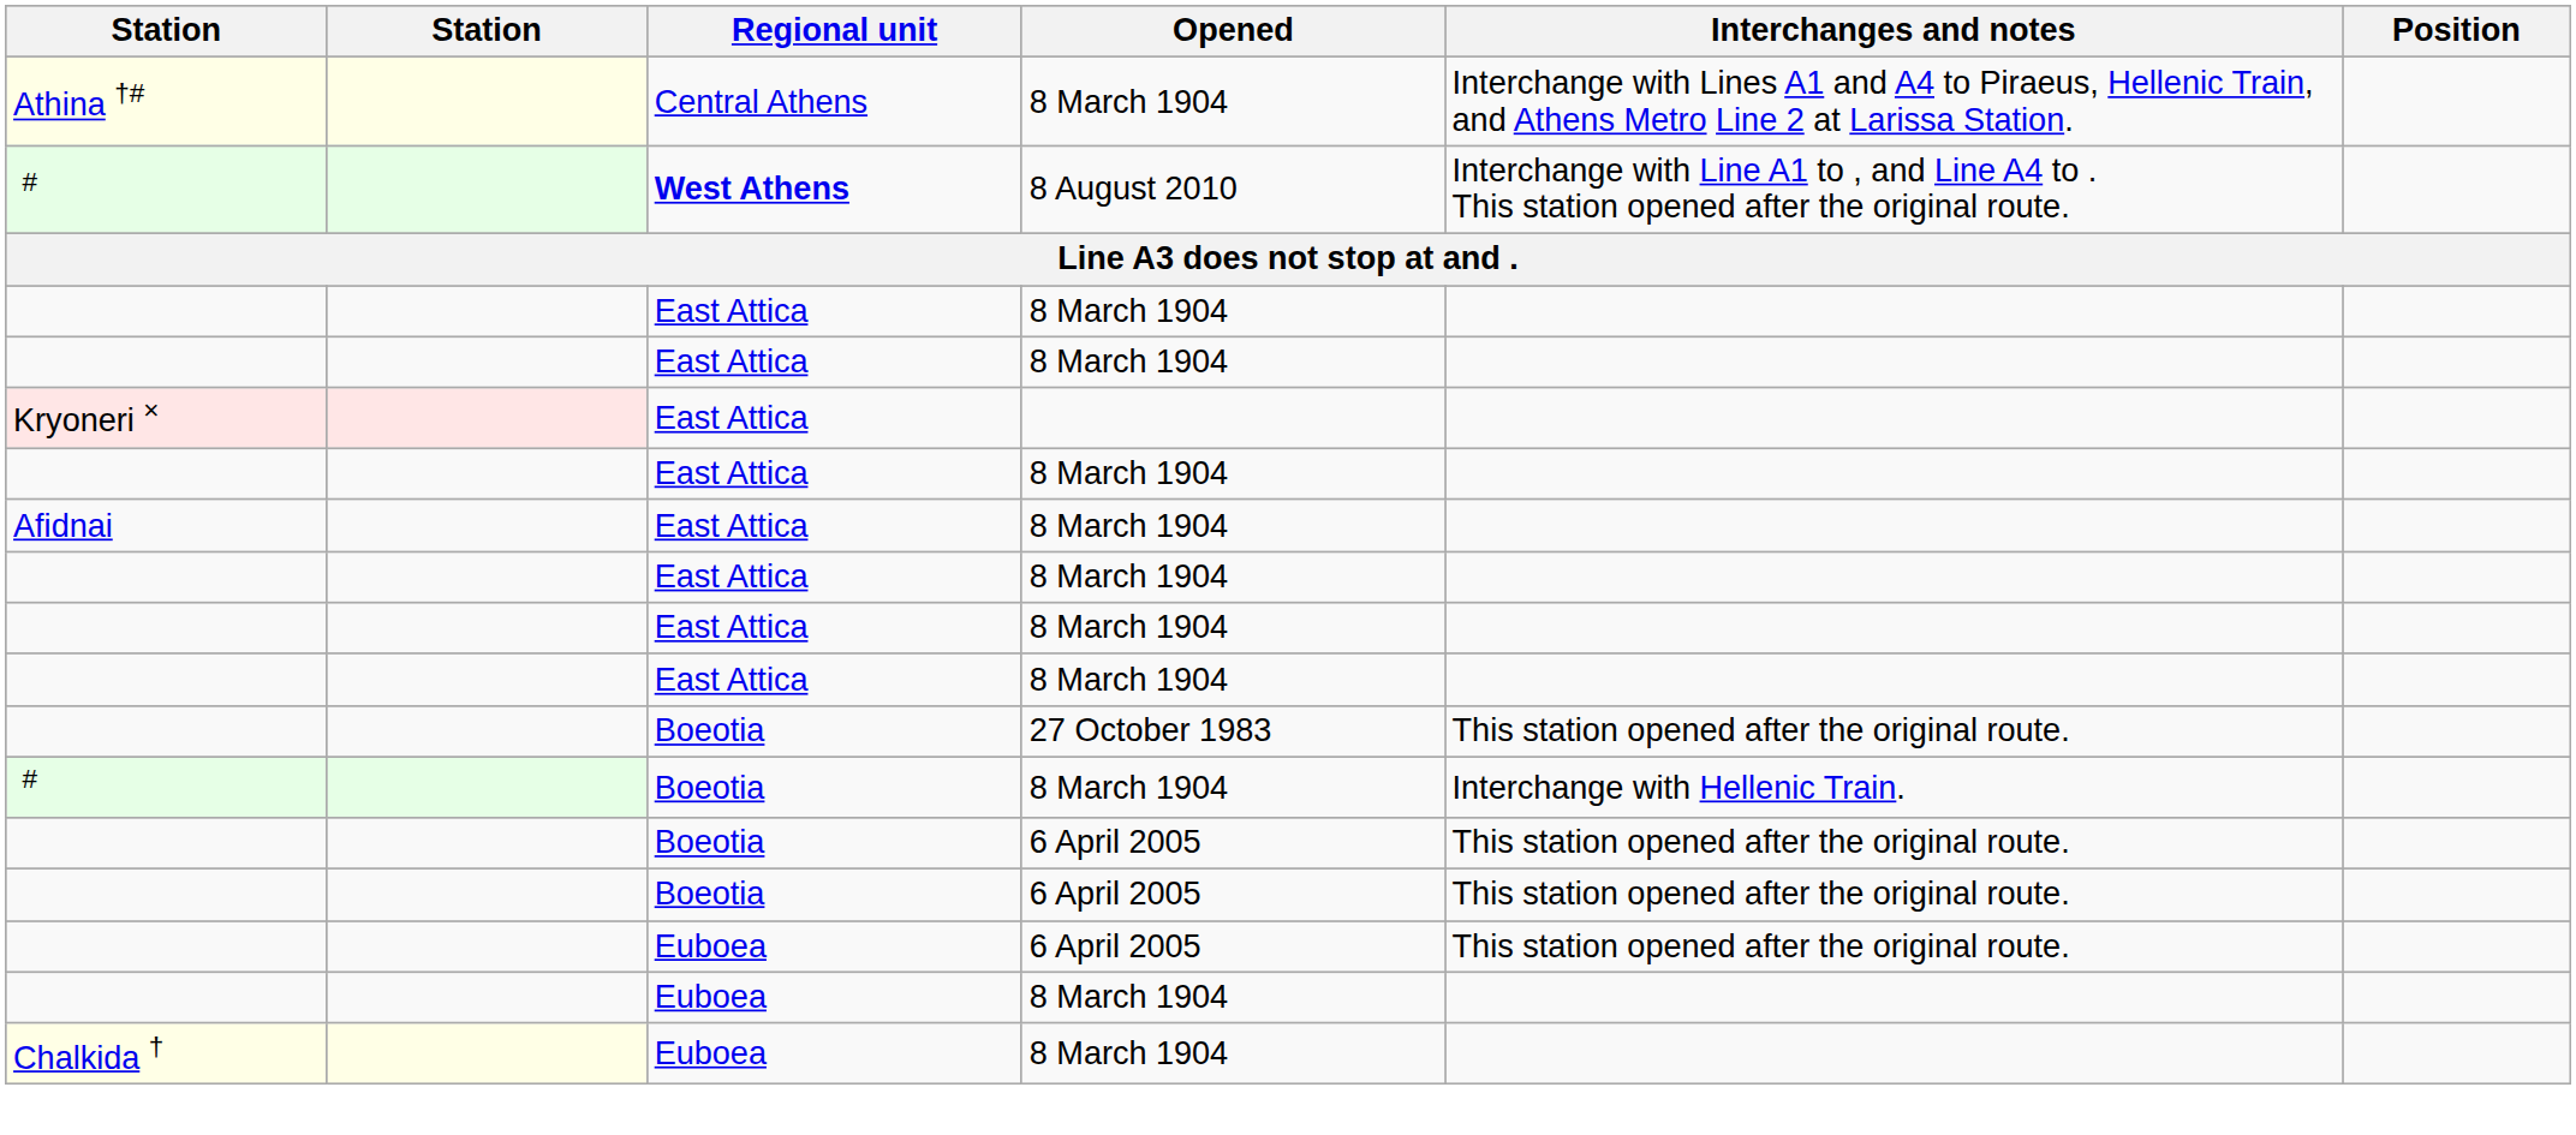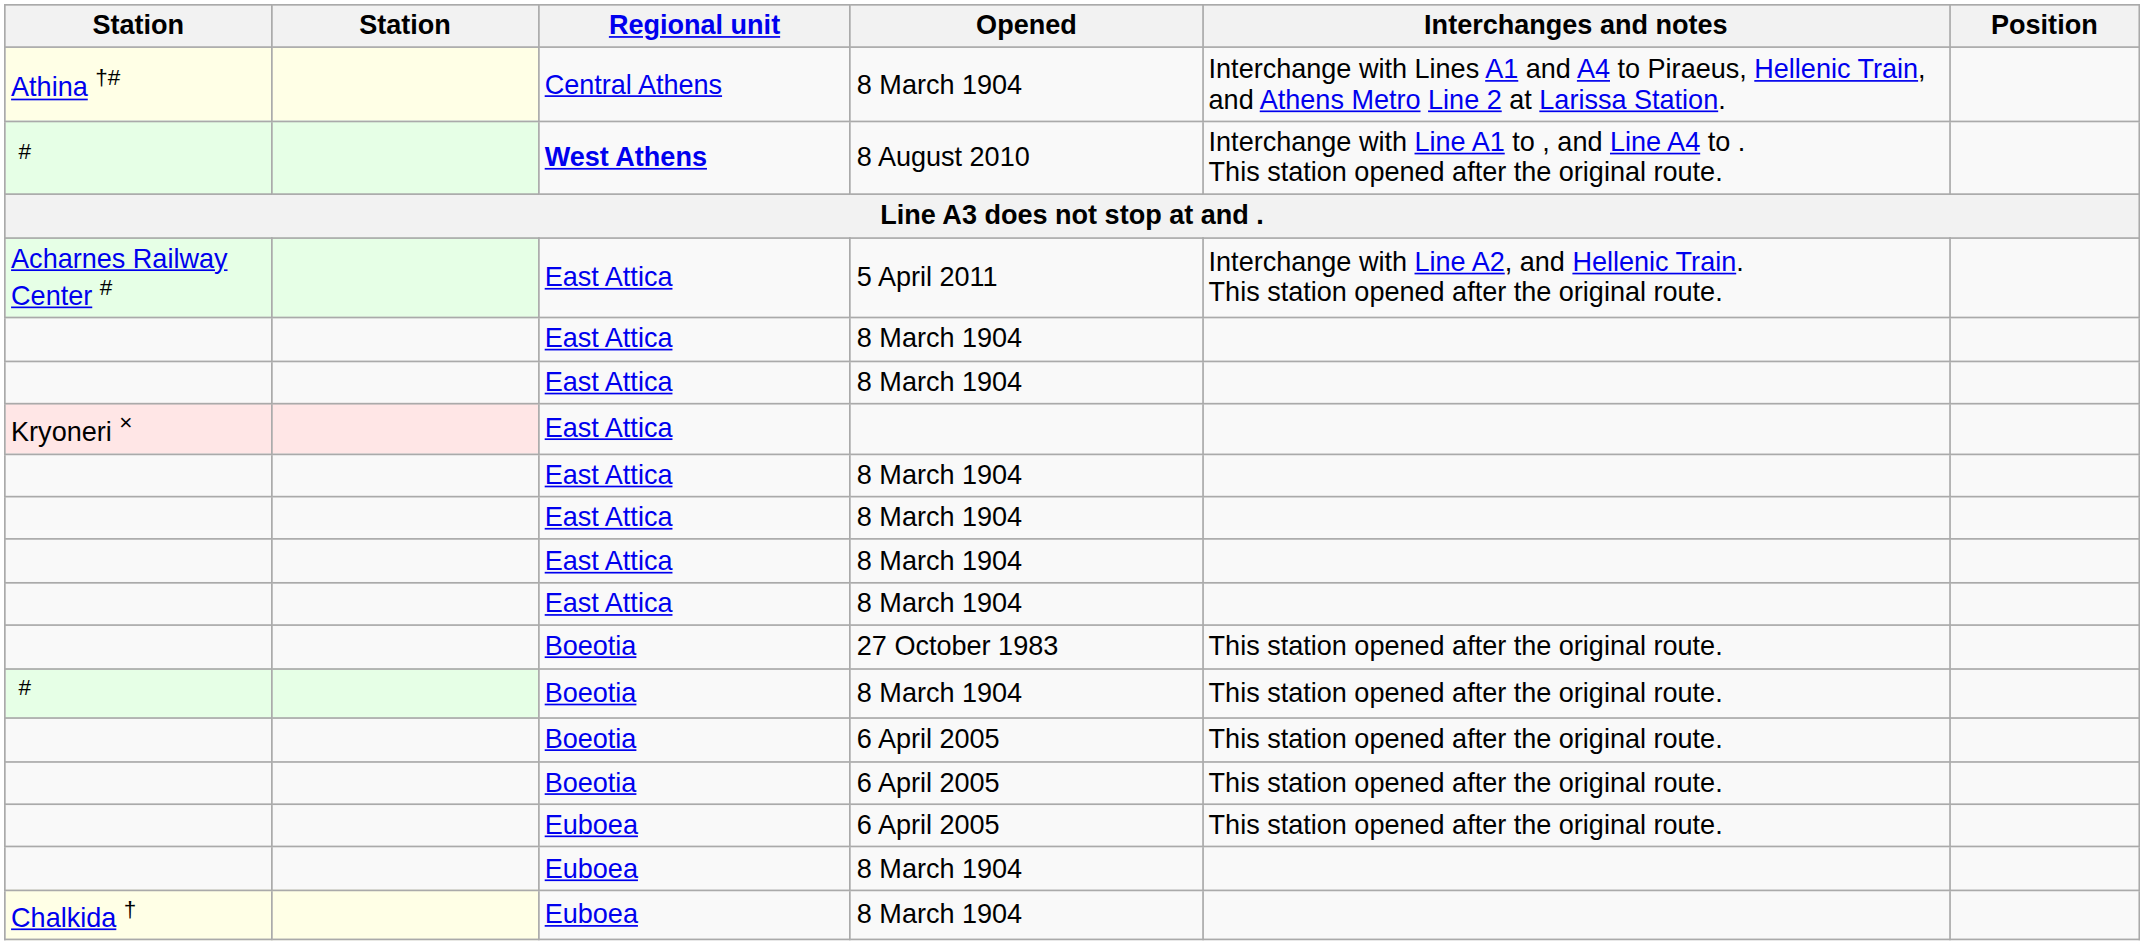+ row: Acharnes Railway Center # | East Attica | 5 April 2011 | Interchange with Line A2, and Hellenic Train. This station opened after the original route.
- row: Afidnai | East Attica | 8 March 1904
# / 8 March 1904 | Interchanges and notes: Interchange with Hellenic Train. -> This station opened after the original route.
